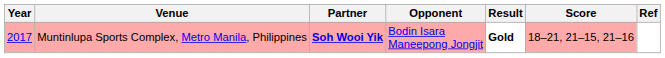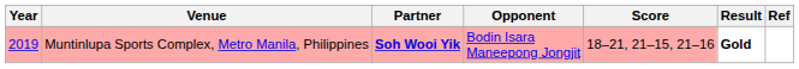columns swapped: Score <-> Result
Muntinlupa Sports Complex, Metro Manila, Philippines | Year: 2017 -> 2019
